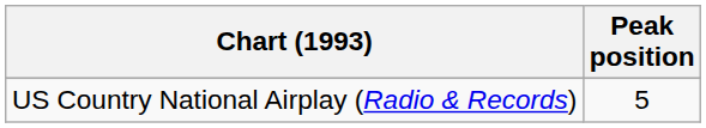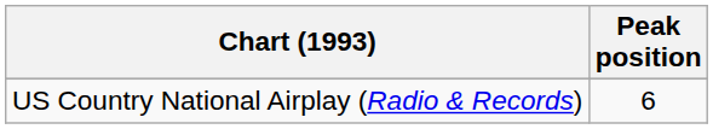US Country National Airplay (Radio & Records) | Peak position: 5 -> 6
